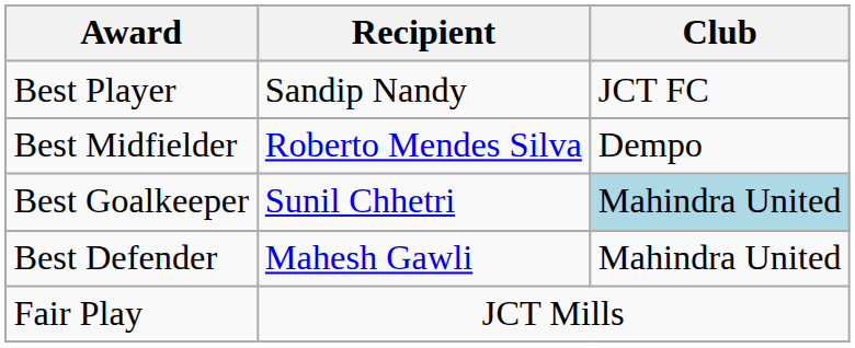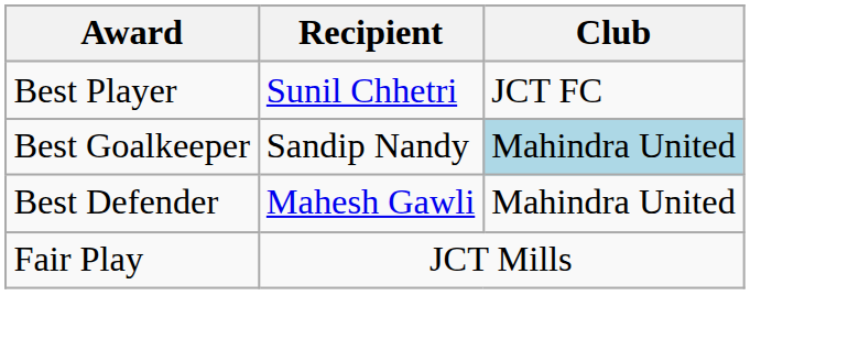Best Player | Recipient: Sandip Nandy -> Sunil Chhetri
- row: Best Midfielder | Roberto Mendes Silva | Dempo
Best Goalkeeper | Recipient: Sunil Chhetri -> Sandip Nandy
